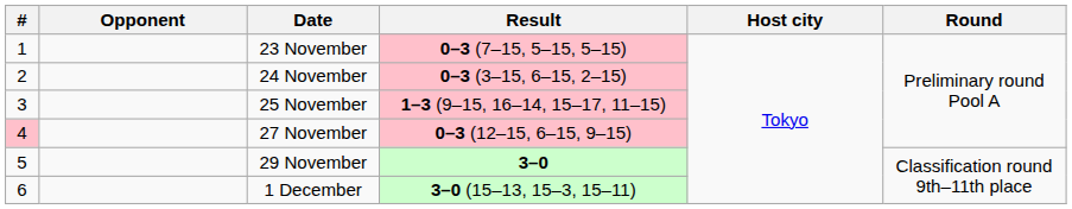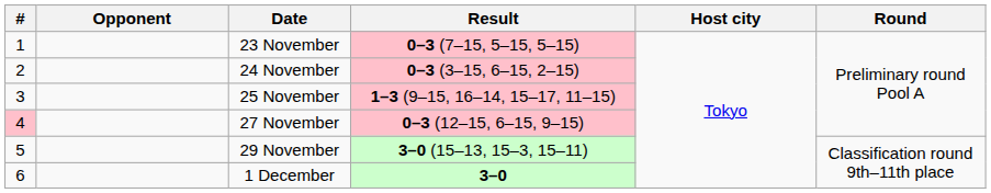29 November | Result: 3–0 -> 3–0 (15–13, 15–3, 15–11)
1 December | Result: 3–0 (15–13, 15–3, 15–11) -> 3–0
